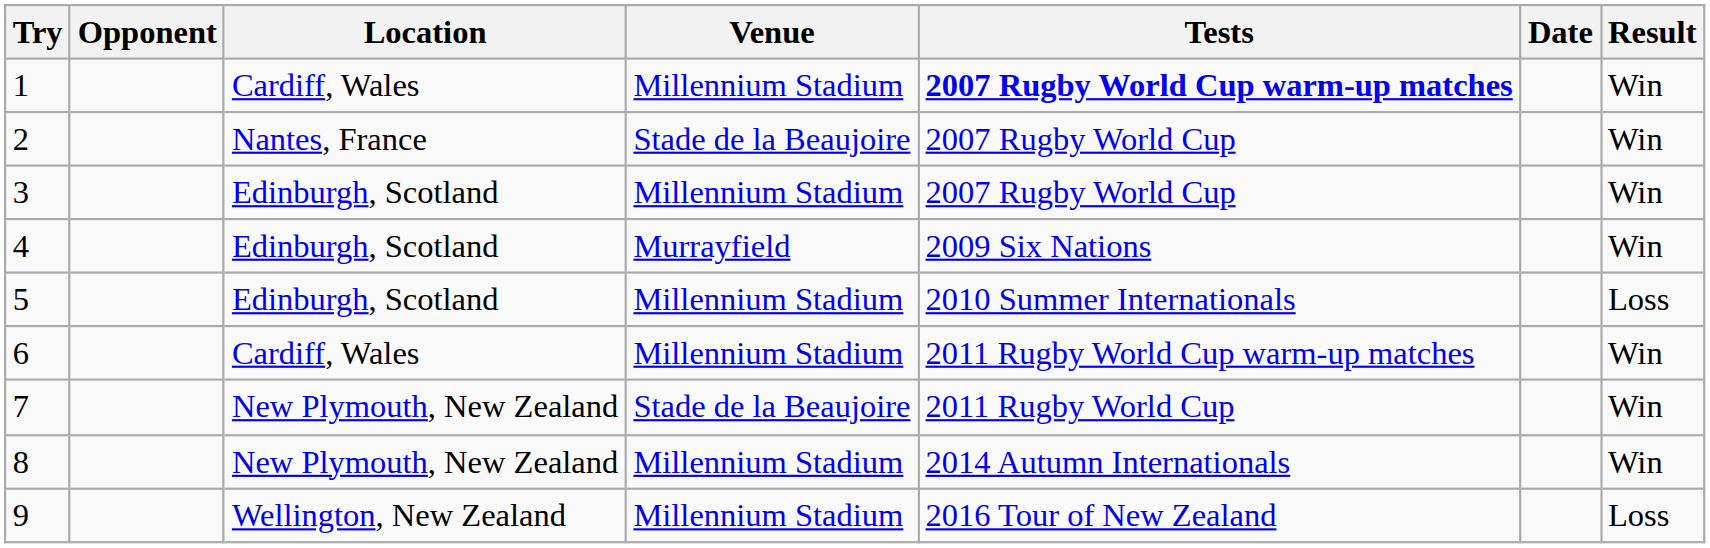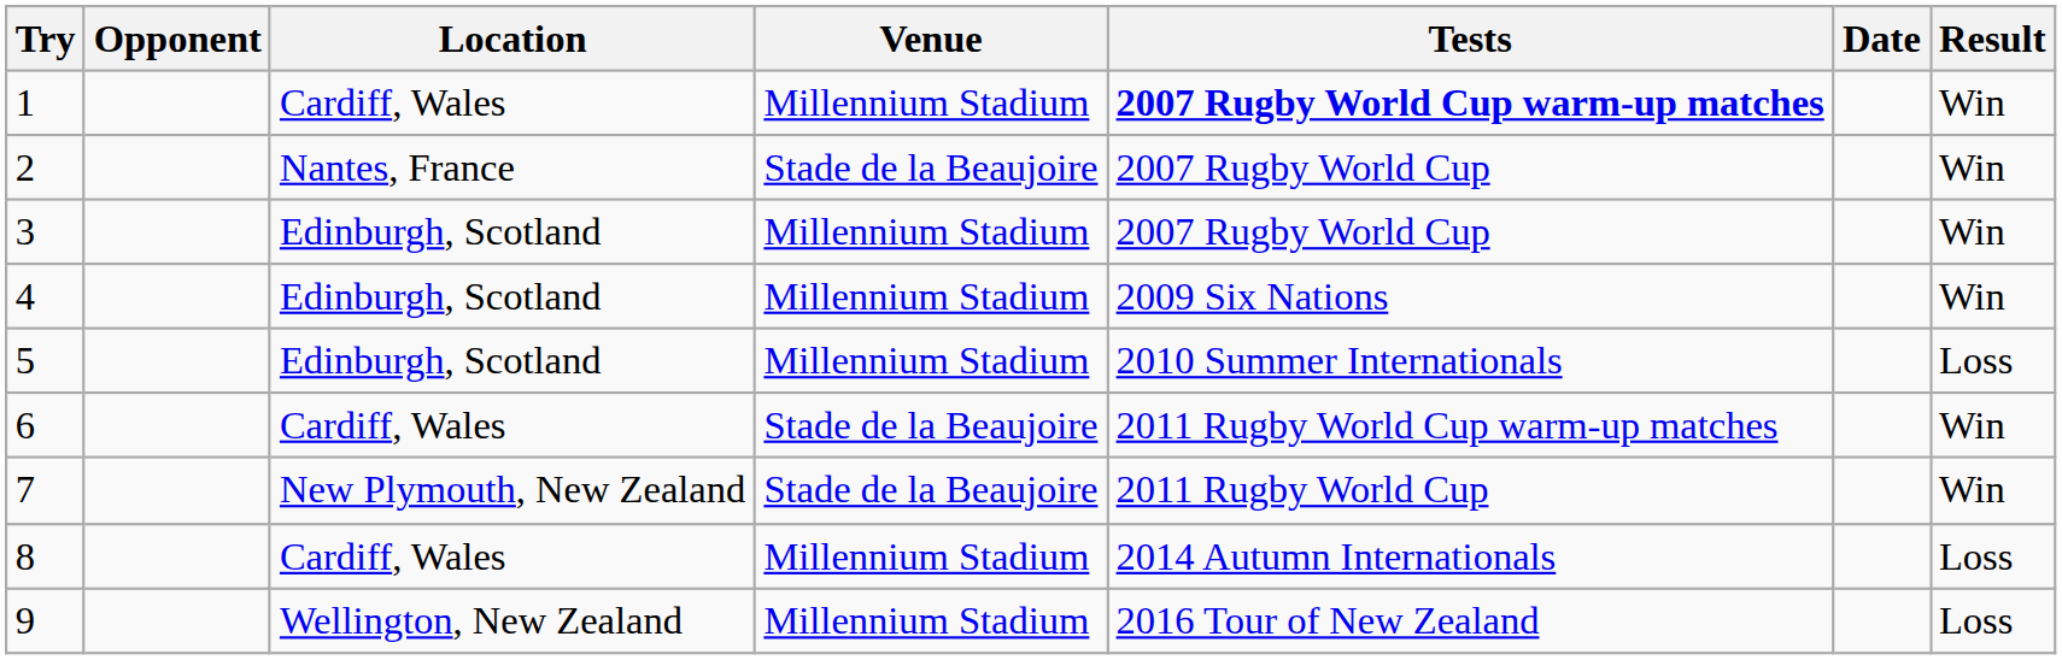4 | Venue: Murrayfield -> Millennium Stadium
6 | Venue: Millennium Stadium -> Stade de la Beaujoire
8 | Location: New Plymouth, New Zealand -> Cardiff, Wales
8 | Result: Win -> Loss
